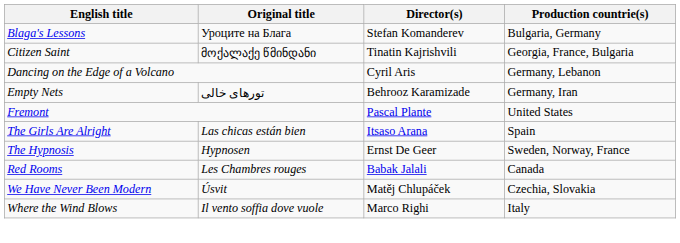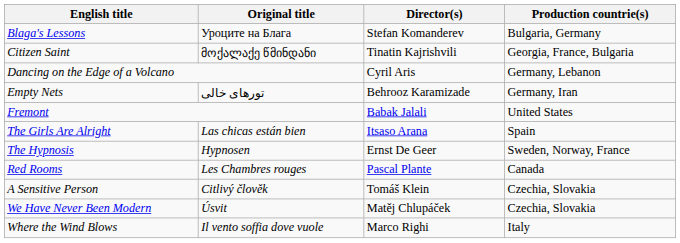Fremont | Director(s): Pascal Plante -> Babak Jalali
Red Rooms | Director(s): Babak Jalali -> Pascal Plante
+ row: A Sensitive Person | Citlivý člověk | Tomáš Klein | Czechia, Slovakia
